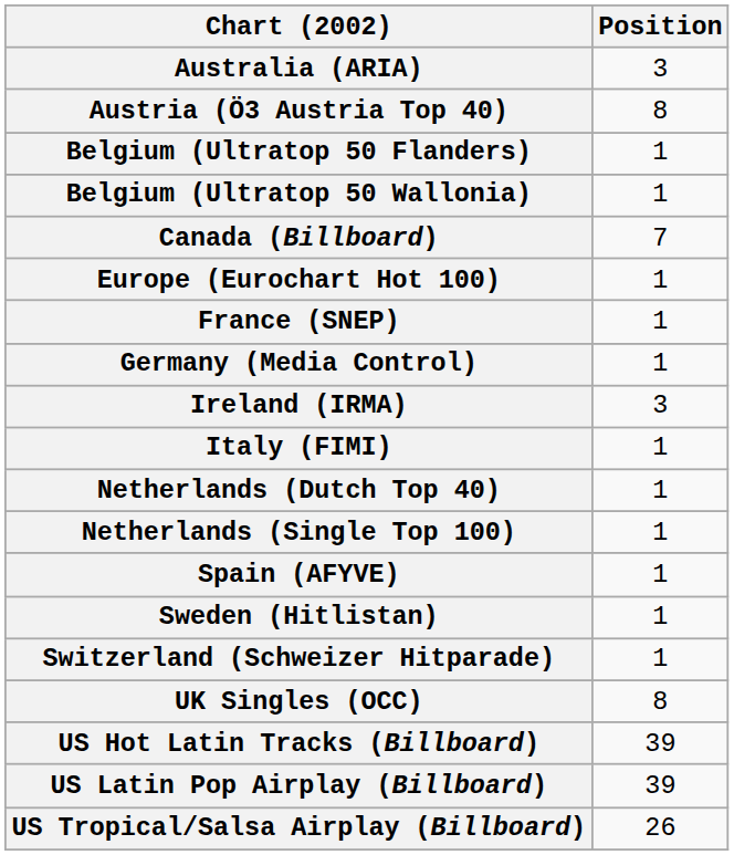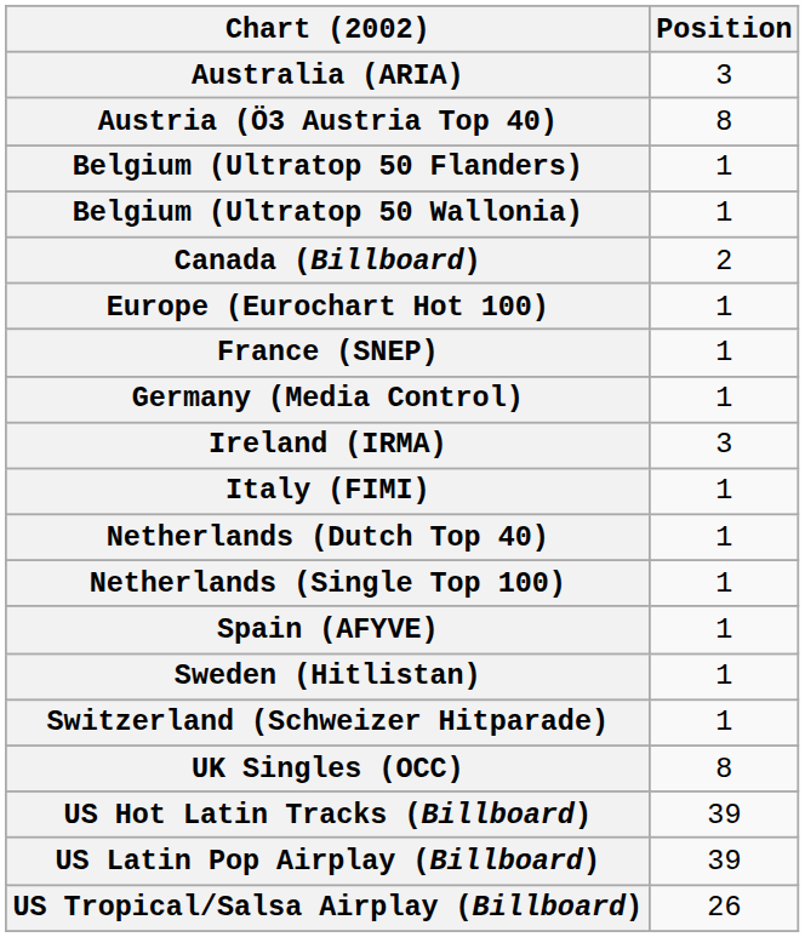Canada (Billboard) | Position: 7 -> 2
